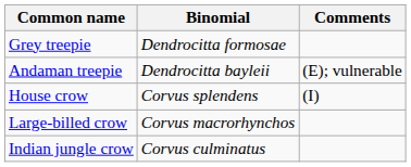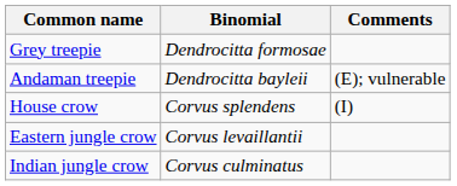- row: Large-billed crow | Corvus macrorhynchos
+ row: Eastern jungle crow | Corvus levaillantii
